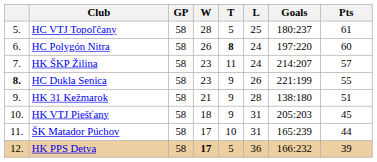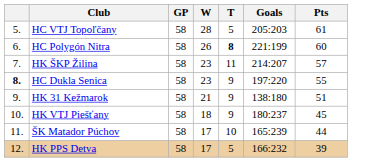- column: L | 25 | 24 | 24 | 26 | 28 | 31 | 31 | 36
HC VTJ Topoľčany | Goals: 180:237 -> 205:203
HC Polygón Nitra | Goals: 197:220 -> 221:199
HC Dukla Senica | Goals: 221:199 -> 197:220
HK VTJ Piešťany | Goals: 205:203 -> 180:237
HK PPS Detva | W: bold -> normal
